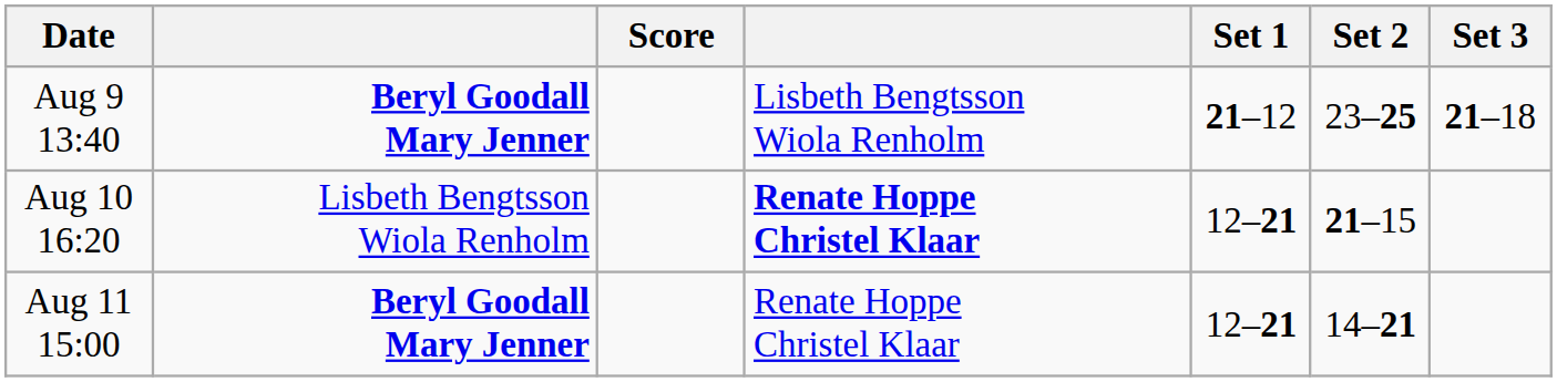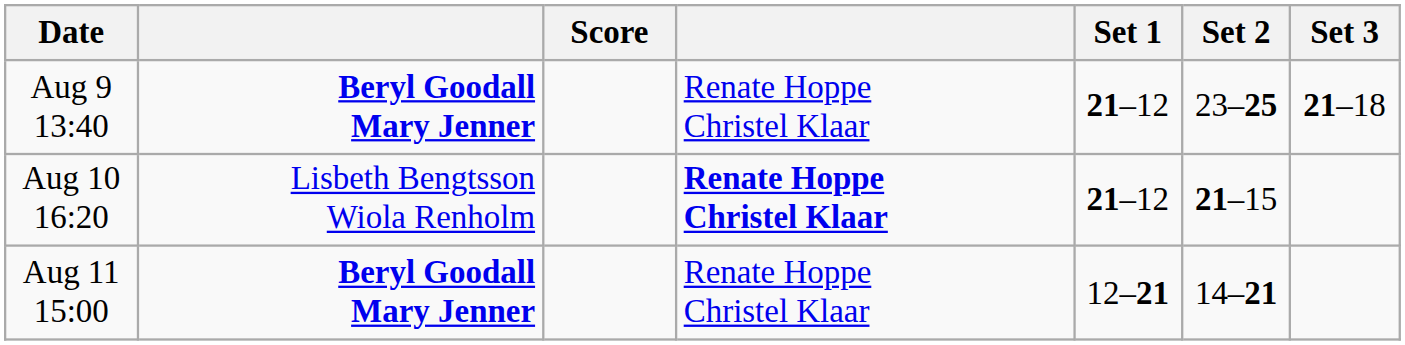Aug 9 13:40 | column 4: Lisbeth Bengtsson Wiola Renholm -> Renate Hoppe Christel Klaar
Aug 10 16:20 | Set 1: 12–21 -> 21–12
